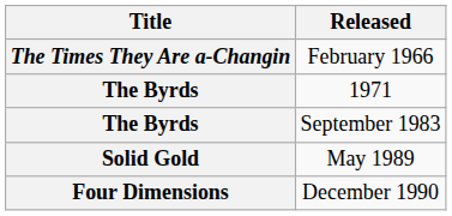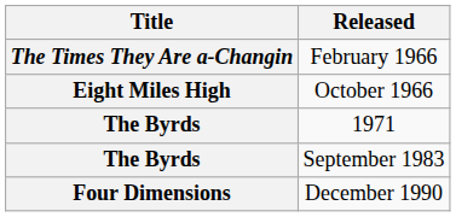+ row: Eight Miles High | October 1966
- row: Solid Gold | May 1989
